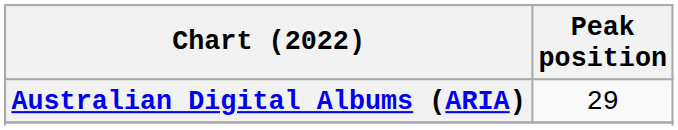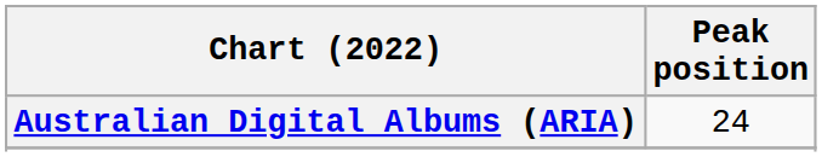Australian Digital Albums (ARIA) | Peak position: 29 -> 24
